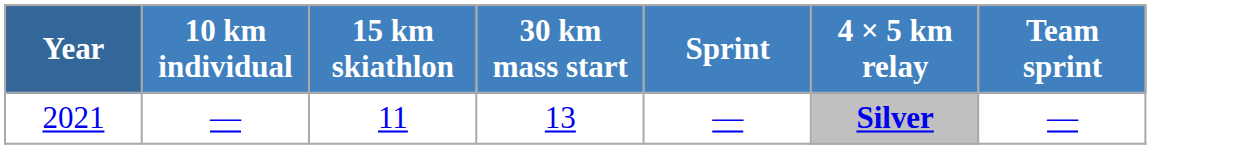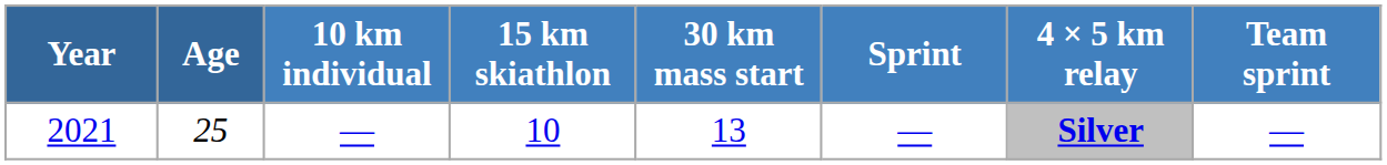+ column: Age | 25
2021 | 15 km skiathlon: 11 -> 10
